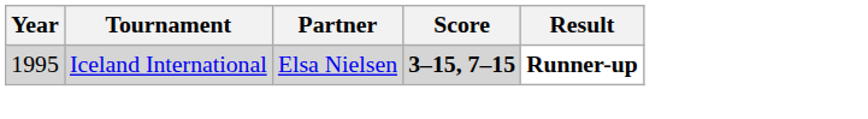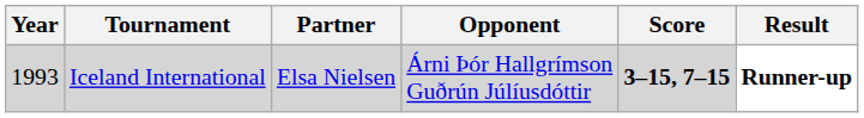+ column: Opponent | Árni Þór Hallgrímson Guðrún Júlíusdóttir
Iceland International | Year: 1995 -> 1993
